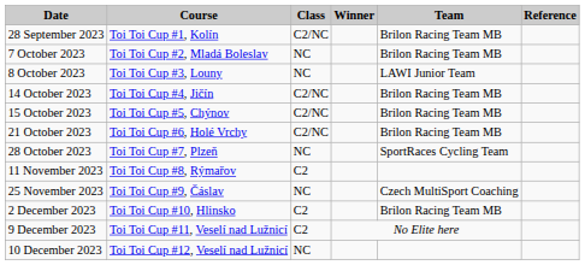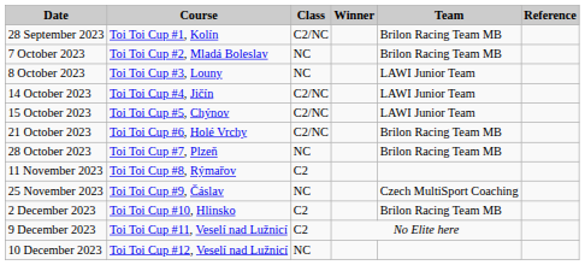14 October 2023 | Team: Brilon Racing Team MB -> LAWI Junior Team
15 October 2023 | Team: Brilon Racing Team MB -> LAWI Junior Team
28 October 2023 | Team: SportRaces Cycling Team -> Brilon Racing Team MB
